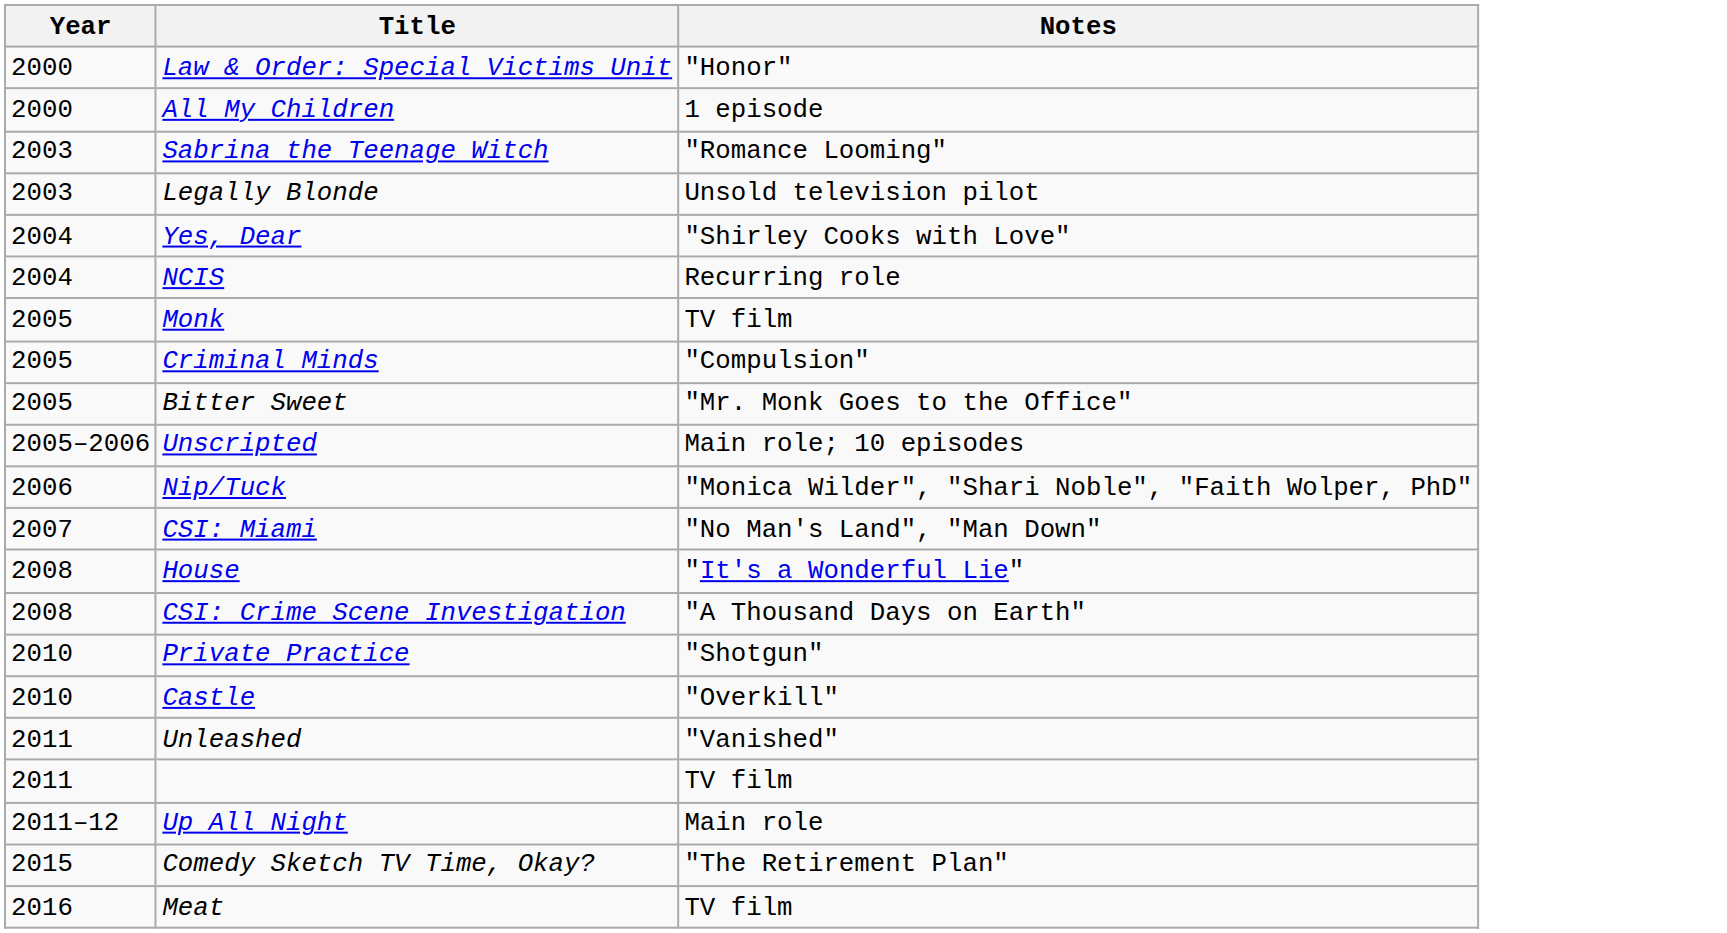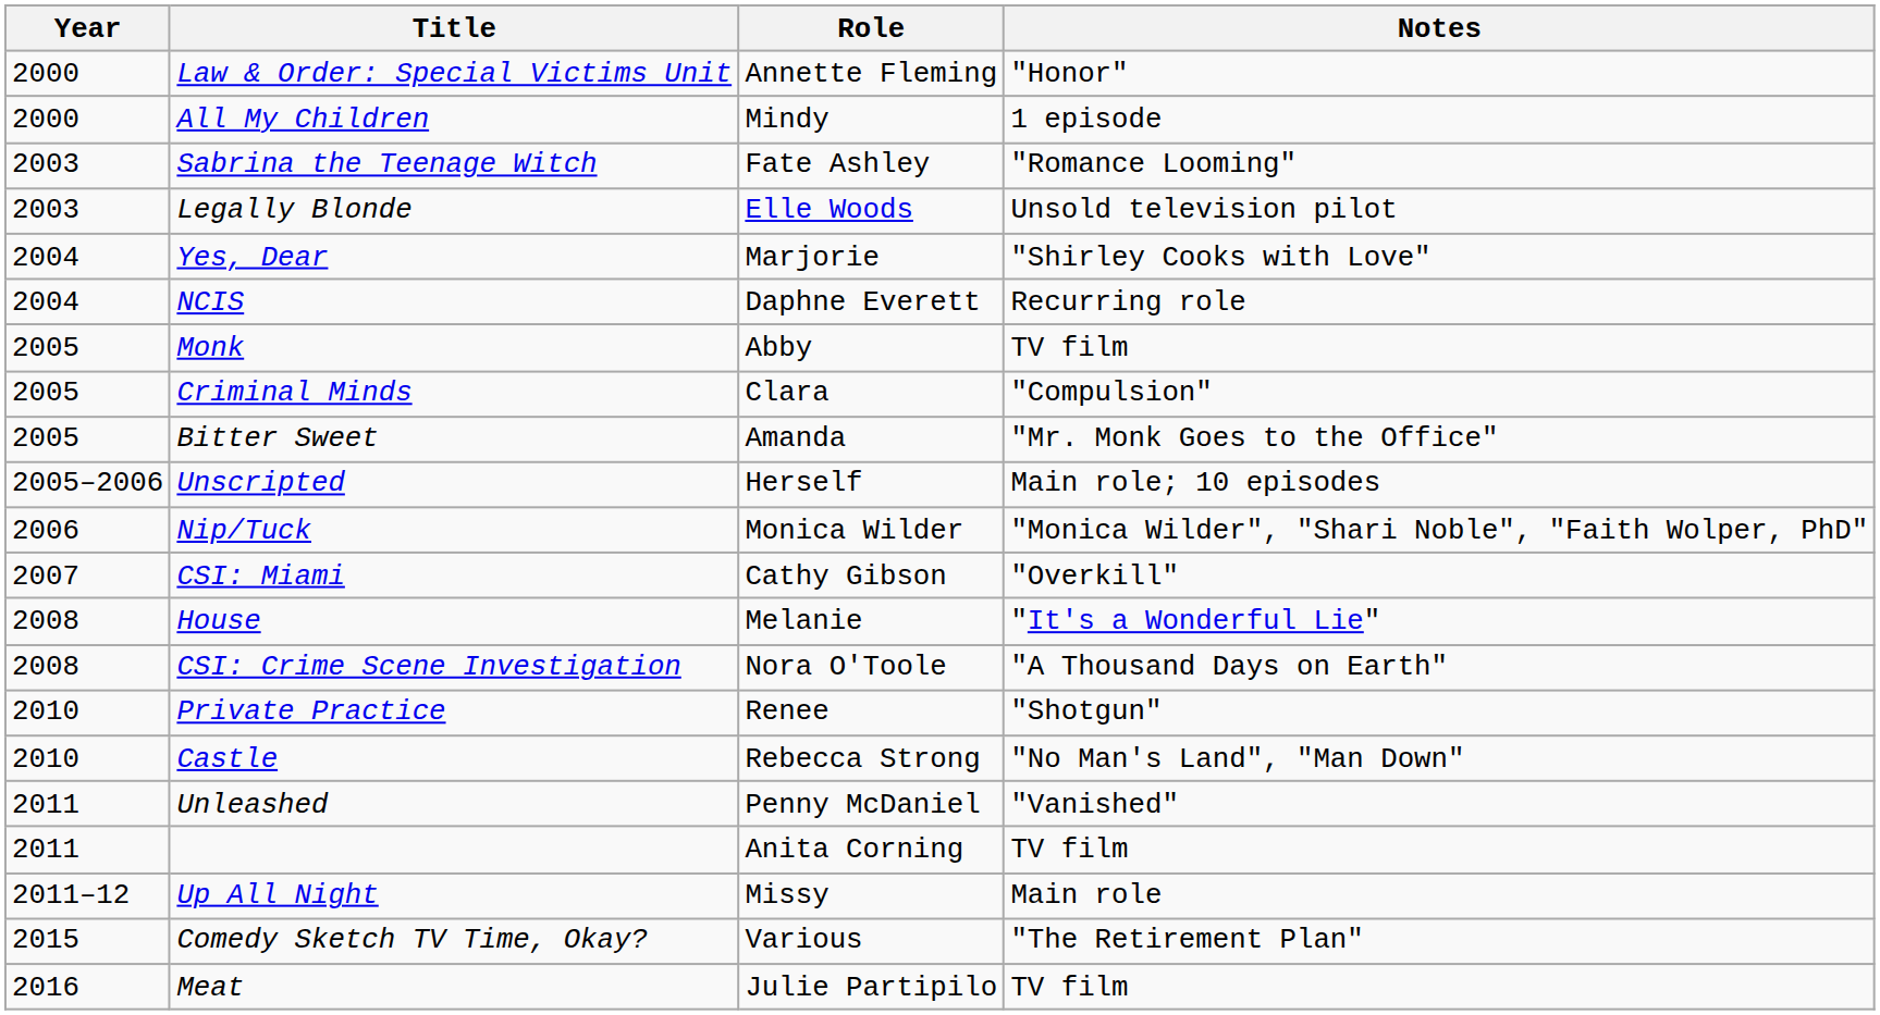+ column: Role | Annette Fleming | Mindy | Fate Ashley | Elle Woods | Marjorie | Daphne Everett | Abby | Clara | Amanda | Herself | Monica Wilder | Cathy Gibson | Melanie | Nora O'Toole | Renee | Rebecca Strong | Penny McDaniel | Anita Corning | Missy | Various | Julie Partipilo
CSI: Miami | Notes: "No Man's Land", "Man Down" -> "Overkill"
Castle | Notes: "Overkill" -> "No Man's Land", "Man Down"
